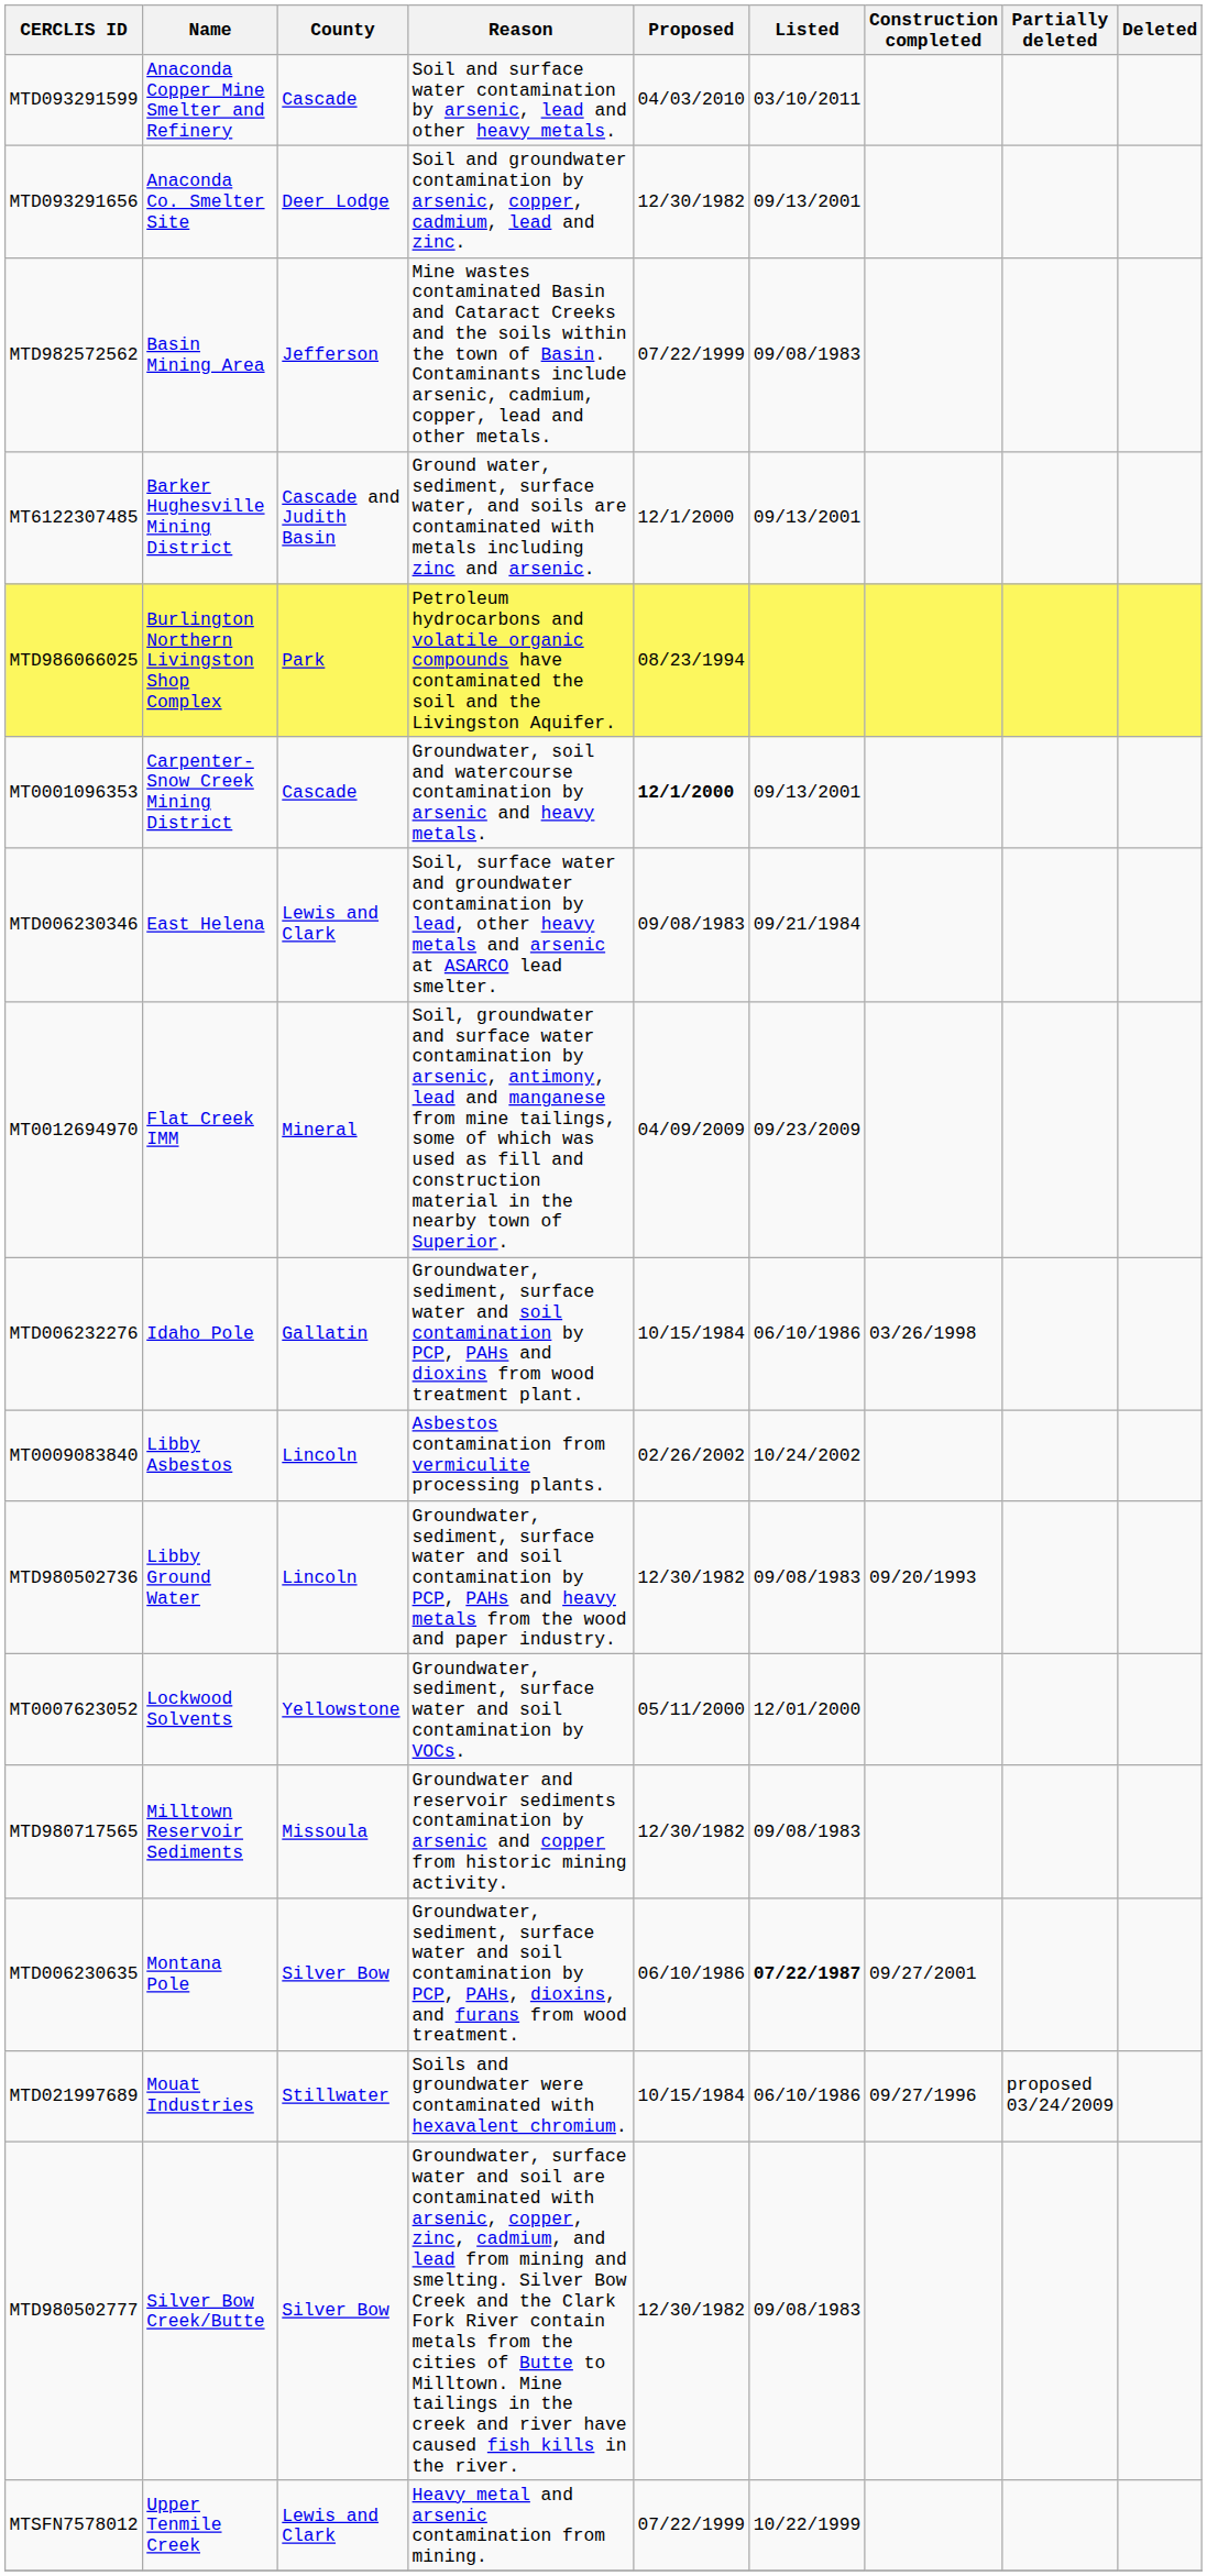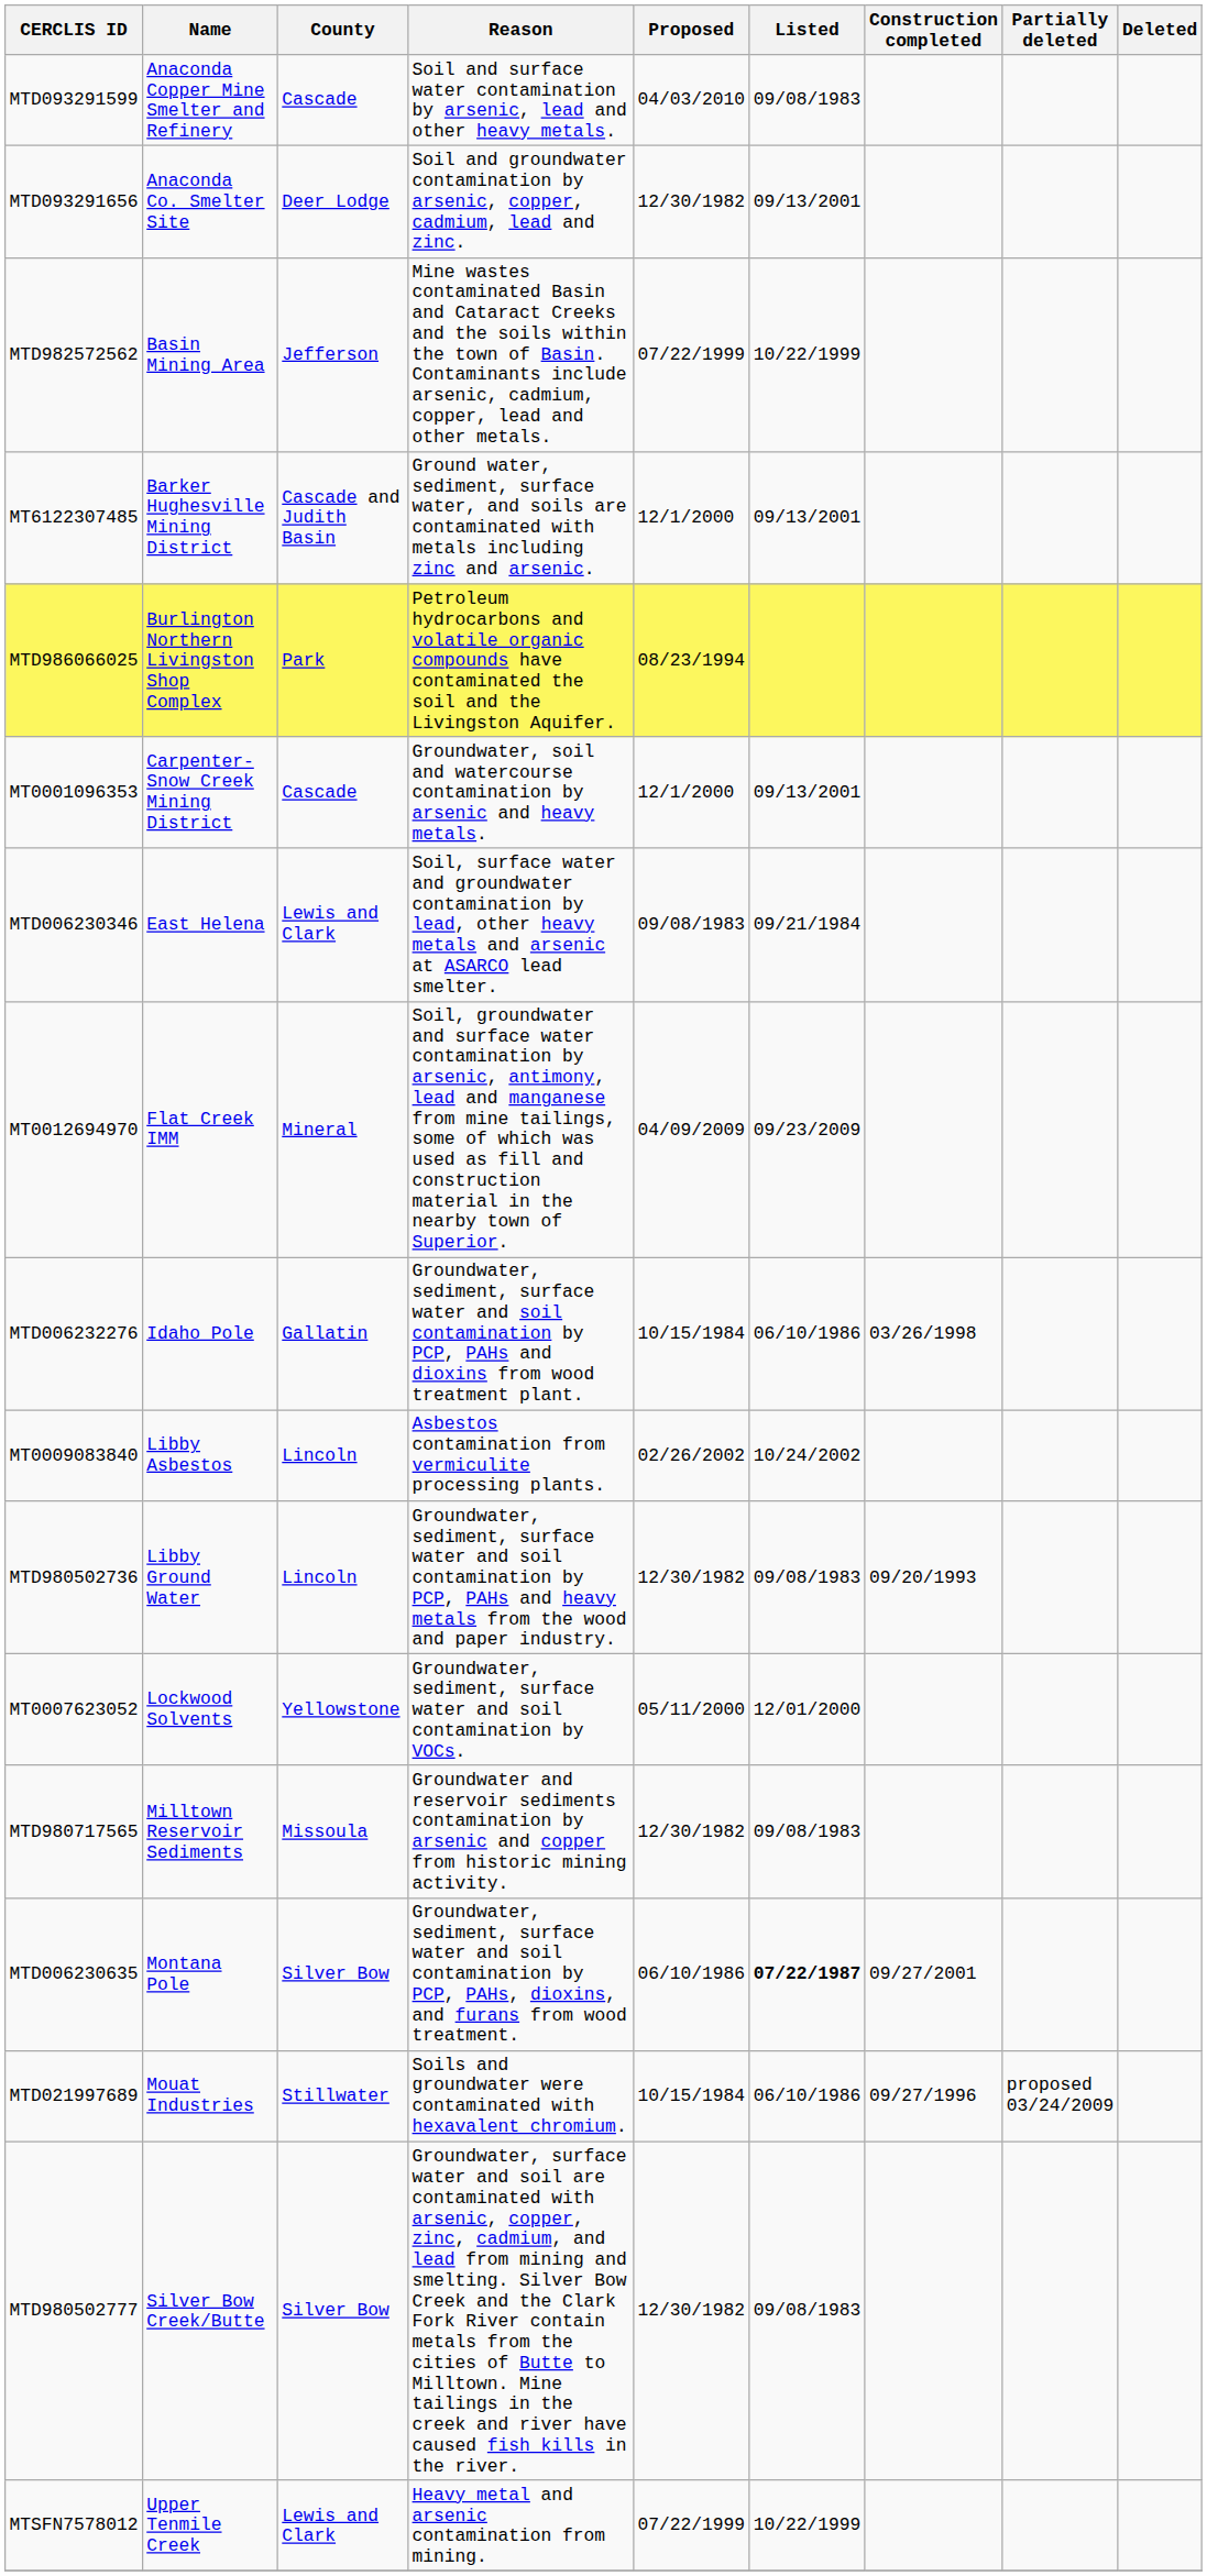MTD093291599 | Listed: 03/10/2011 -> 09/08/1983
MTD982572562 | Listed: 09/08/1983 -> 10/22/1999
MT0001096353 | Proposed: bold -> normal
